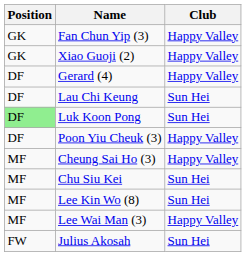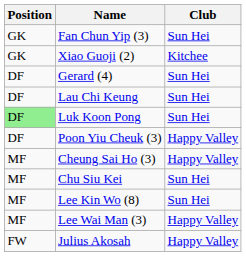Fan Chun Yip (3) | Club: Happy Valley -> Sun Hei
Xiao Guoji (2) | Club: Happy Valley -> Kitchee
Gerard (4) | Club: Happy Valley -> Sun Hei
Julius Akosah | Club: Sun Hei -> Happy Valley
